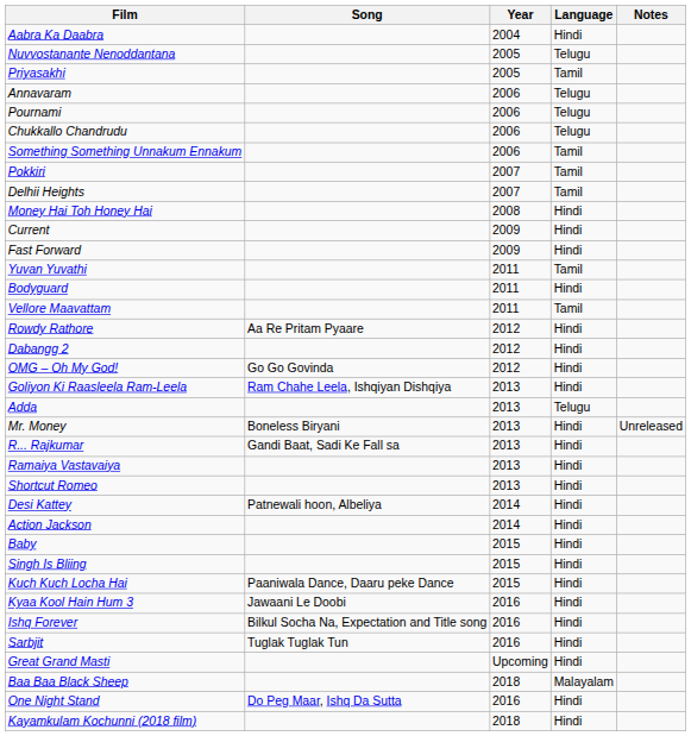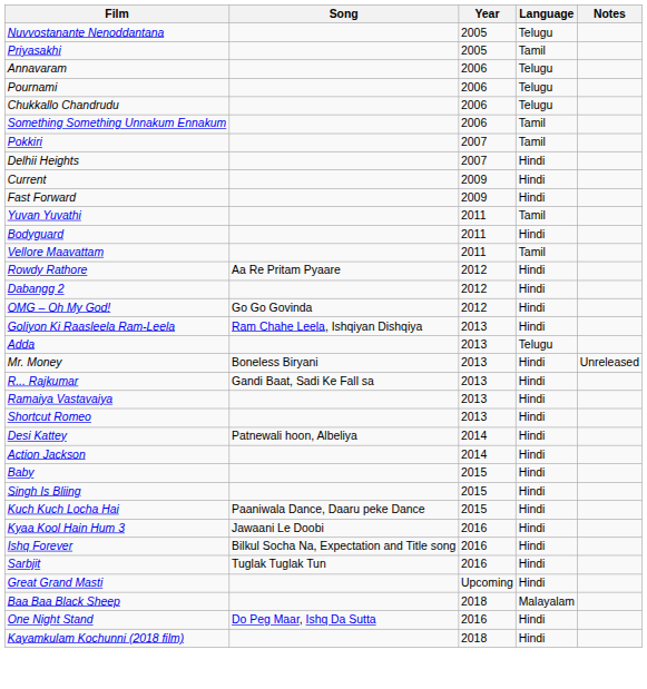- row: Aabra Ka Daabra | 2004 | Hindi
Delhii Heights | Language: Tamil -> Hindi
- row: Money Hai Toh Honey Hai | 2008 | Hindi
